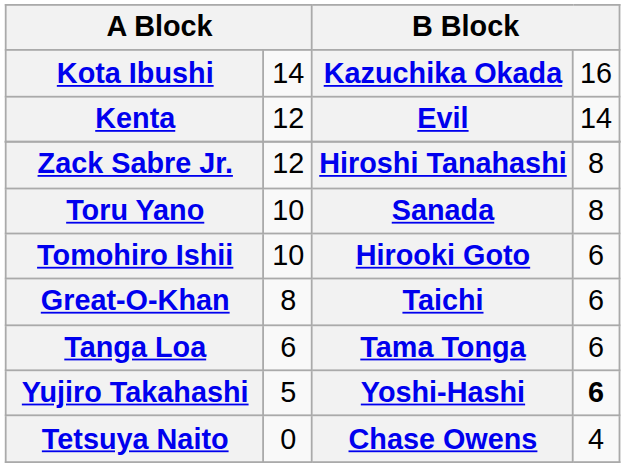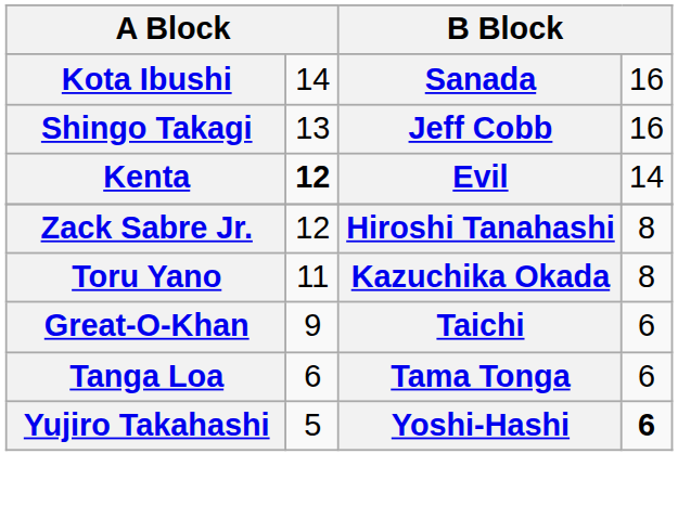Kota Ibushi | column 3: Kazuchika Okada -> Sanada
+ row: Shingo Takagi | 13 | Jeff Cobb | 16
Kenta | column 2: normal -> bold
Toru Yano | column 2: 10 -> 11
Toru Yano | column 3: Sanada -> Kazuchika Okada
- row: Tomohiro Ishii | 10 | Hirooki Goto | 6
Great-O-Khan | column 2: 8 -> 9
- row: Tetsuya Naito | 0 | Chase Owens | 4
